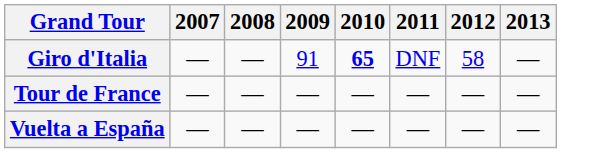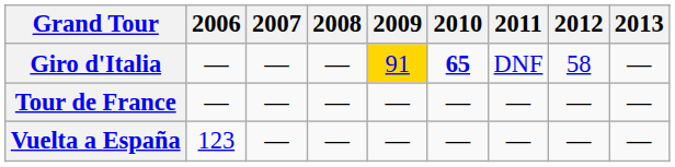+ column: 2006 | — | — | 123
Giro d'Italia | 2009: no background -> gold background
